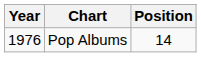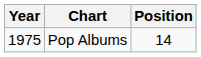Pop Albums | Year: 1976 -> 1975
